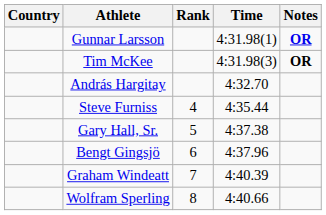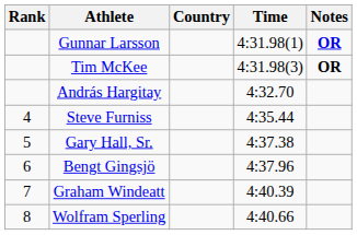columns swapped: Rank <-> Country
